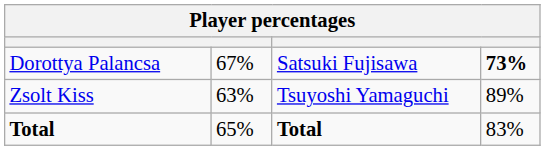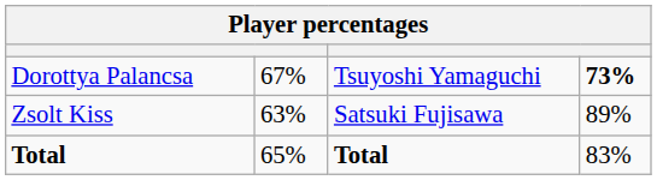Dorottya Palancsa | column 3: Satsuki Fujisawa -> Tsuyoshi Yamaguchi
Zsolt Kiss | column 3: Tsuyoshi Yamaguchi -> Satsuki Fujisawa
